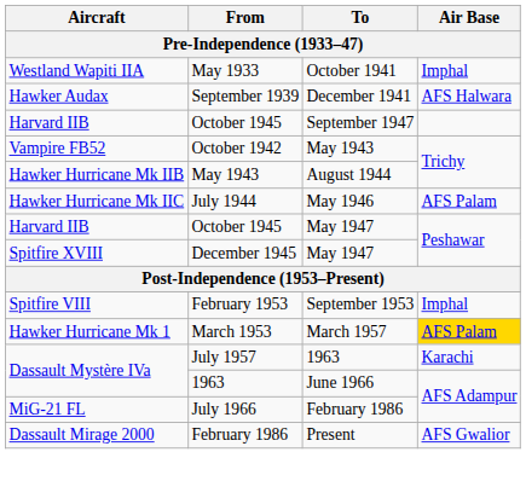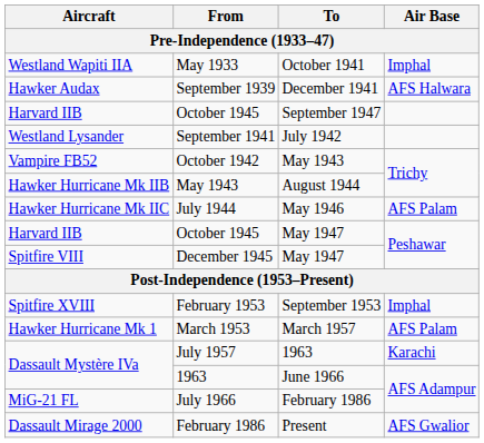+ row: Westland Lysander | September 1941 | July 1942
December 1945 | Aircraft: Spitfire XVIII -> Spitfire VIII
February 1953 | Aircraft: Spitfire VIII -> Spitfire XVIII
March 1953 | Air Base: gold background -> no background
